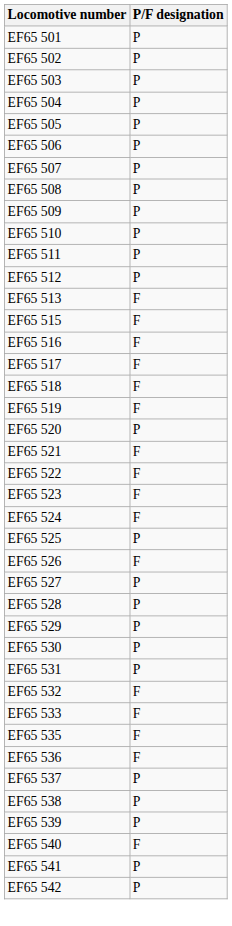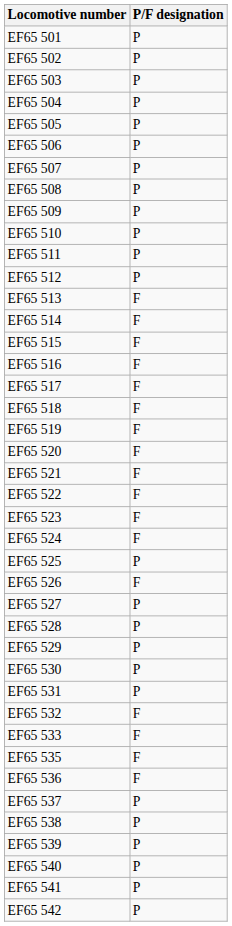+ row: EF65 514 | F
EF65 520 | P/F designation: P -> F
EF65 540 | P/F designation: F -> P
